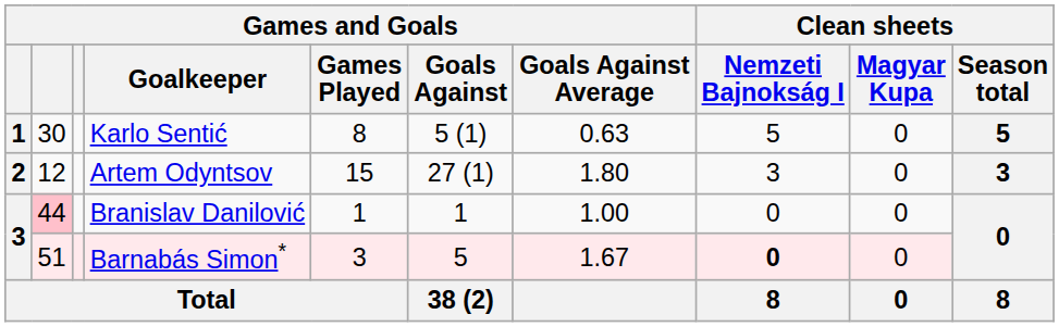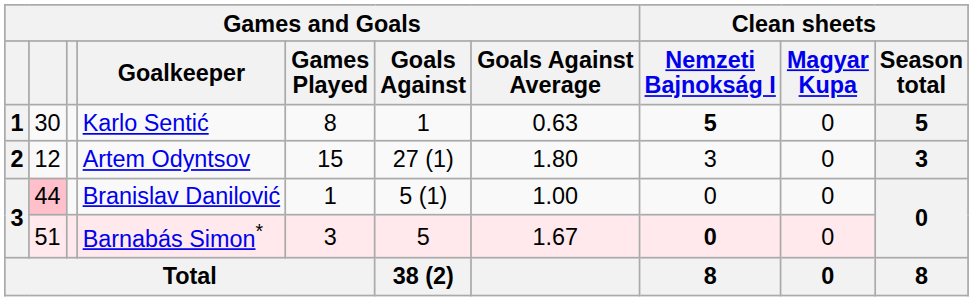Karlo Sentić | Games and Goals / Goals Against: 5 (1) -> 1
Karlo Sentić | Clean sheets / Nemzeti Bajnokság I: normal -> bold
Branislav Danilović | Games and Goals / Goals Against: 1 -> 5 (1)
